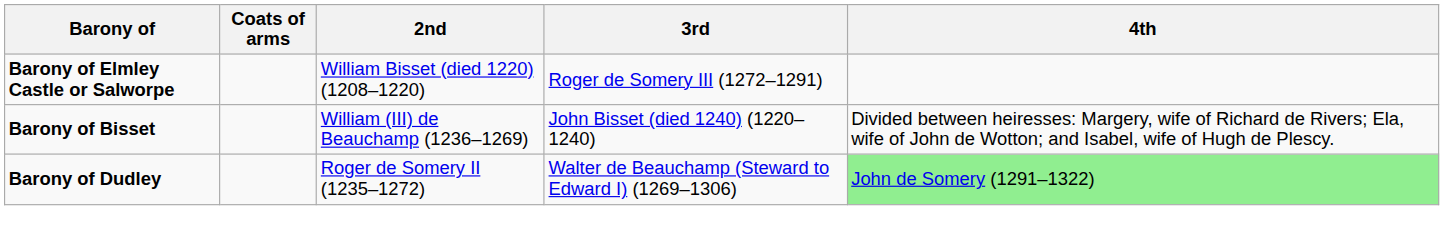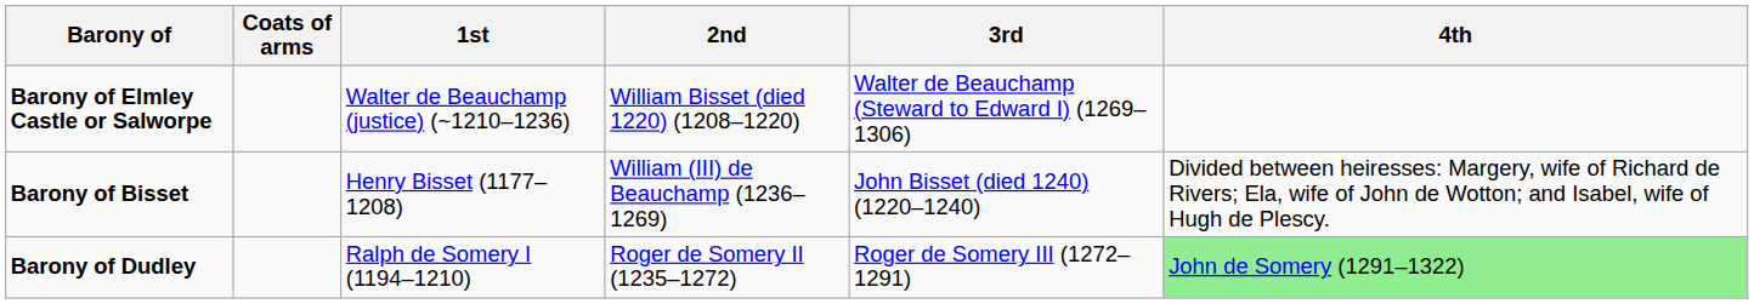+ column: 1st | Walter de Beauchamp (justice) (~1210–1236) | Henry Bisset (1177–1208) | Ralph de Somery I (1194–1210)
Barony of Elmley Castle or Salworpe | 3rd: Roger de Somery III (1272–1291) -> Walter de Beauchamp (Steward to Edward I) (1269–1306)
Barony of Dudley | 3rd: Walter de Beauchamp (Steward to Edward I) (1269–1306) -> Roger de Somery III (1272–1291)
